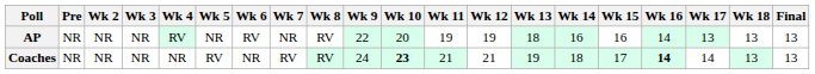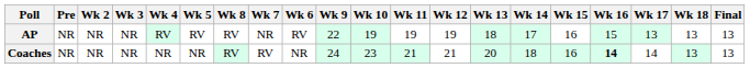columns swapped: Wk 6 <-> Wk 8
AP | Wk 5: NR -> RV
AP | Wk 10: 20 -> 19
AP | Wk 14: 16 -> 17
AP | Wk 16: 14 -> 15
Coaches | Wk 5: RV -> NR
Coaches | Wk 10: bold -> normal
Coaches | Wk 13: 19 -> 20
Coaches | Wk 15: 17 -> 16
